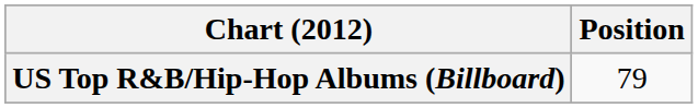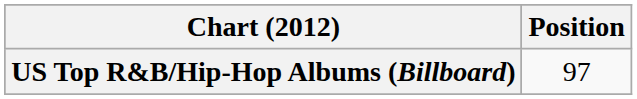US Top R&B/Hip-Hop Albums (Billboard) | Position: 79 -> 97
